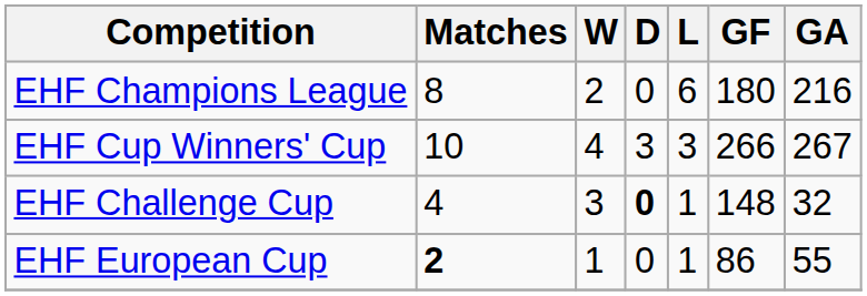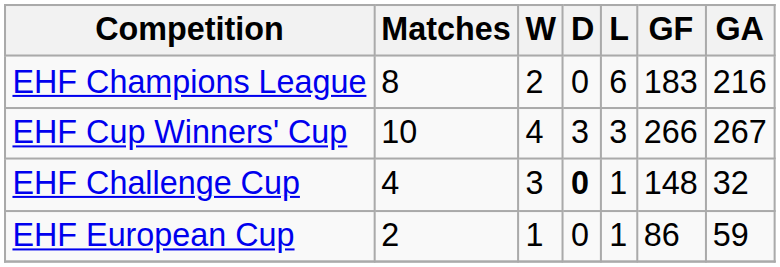EHF Champions League | GF: 180 -> 183
EHF European Cup | Matches: bold -> normal
EHF European Cup | GA: 55 -> 59
